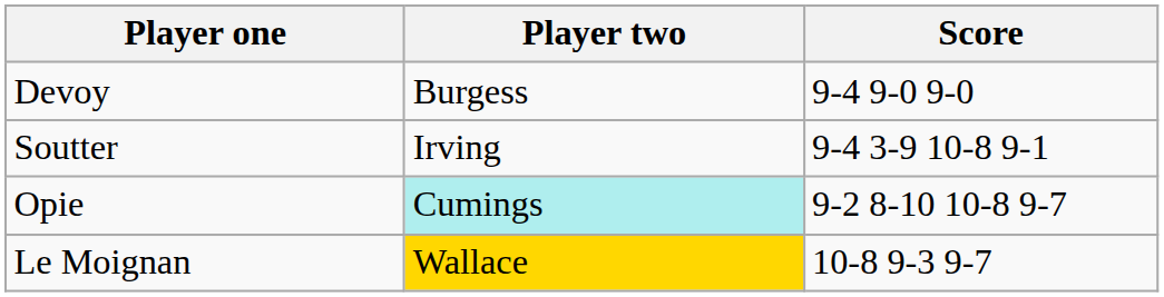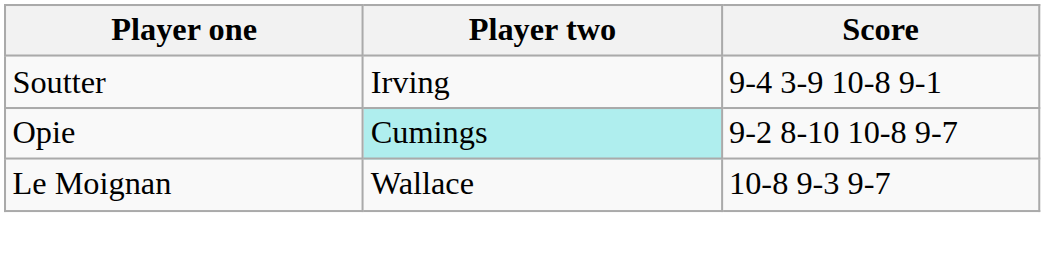- row: Devoy | Burgess | 9-4 9-0 9-0
Le Moignan | Player two: gold background -> no background
